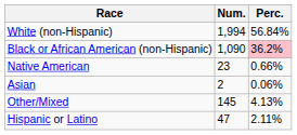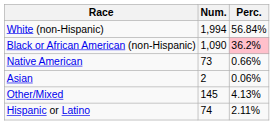Native American | Num.: 23 -> 73
Hispanic or Latino | Num.: 47 -> 74
